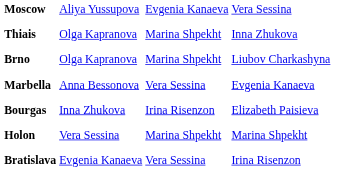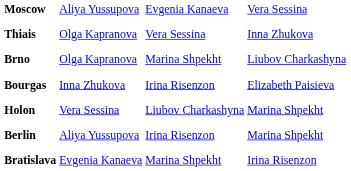Thiais | column 3: Marina Shpekht -> Vera Sessina
- row: Marbella | Anna Bessonova | Vera Sessina | Evgenia Kanaeva
Holon | column 3: Marina Shpekht -> Liubov Charkashyna
+ row: Berlin | Aliya Yussupova | Irina Risenzon | Marina Shpekht
Bratislava | column 3: Vera Sessina -> Marina Shpekht
